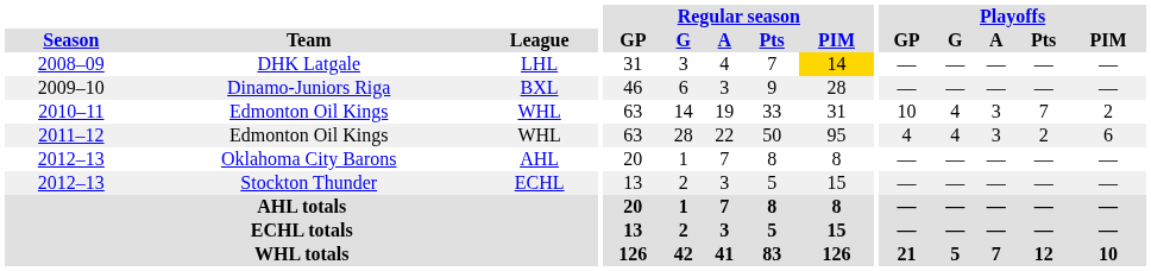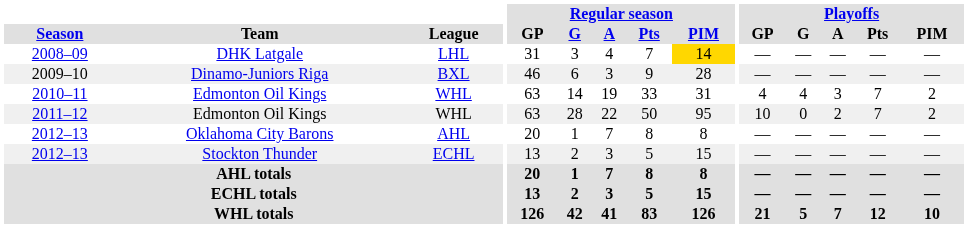2010–11 | Playoffs / GP: 10 -> 4
2011–12 | Playoffs / GP: 4 -> 10
2011–12 | Playoffs / G: 4 -> 0
2011–12 | Playoffs / A: 3 -> 2
2011–12 | Playoffs / Pts: 2 -> 7
2011–12 | Playoffs / PIM: 6 -> 2
